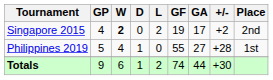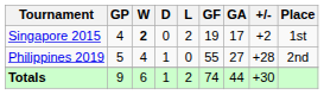Singapore 2015 | Place: 2nd -> 1st
Philippines 2019 | Place: 1st -> 2nd
